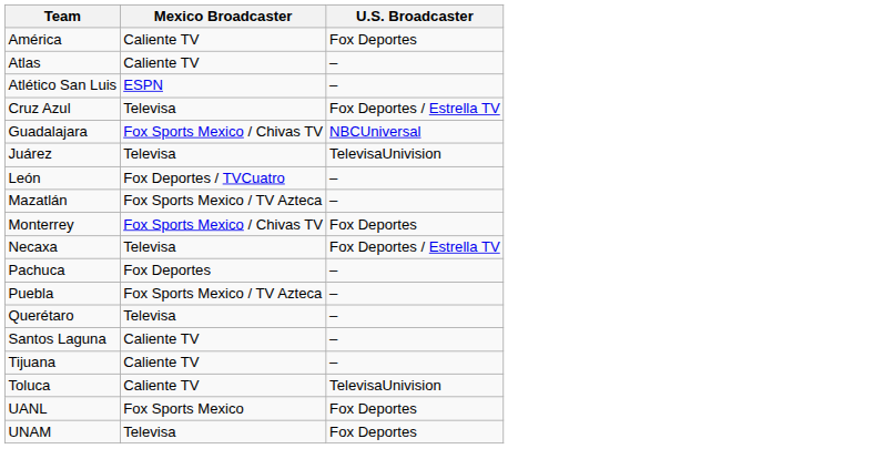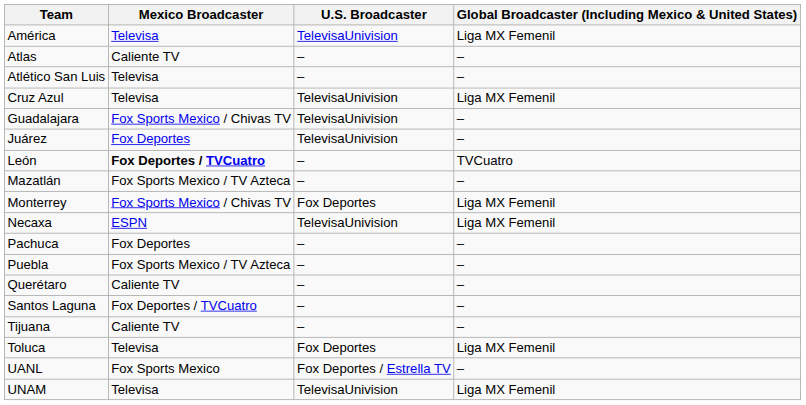+ column: Global Broadcaster (Including Mexico & United States) | Liga MX Femenil | – | – | Liga MX Femenil | – | – | TVCuatro | – | Liga MX Femenil | Liga MX Femenil | – | – | – | – | – | Liga MX Femenil | – | Liga MX Femenil
América | Mexico Broadcaster: Caliente TV -> Televisa
América | U.S. Broadcaster: Fox Deportes -> TelevisaUnivision
Atlético San Luis | Mexico Broadcaster: ESPN -> Televisa
Cruz Azul | U.S. Broadcaster: Fox Deportes / Estrella TV -> TelevisaUnivision
Guadalajara | U.S. Broadcaster: NBCUniversal -> TelevisaUnivision
Juárez | Mexico Broadcaster: Televisa -> Fox Deportes
León | Mexico Broadcaster: normal -> bold
Necaxa | Mexico Broadcaster: Televisa -> ESPN
Necaxa | U.S. Broadcaster: Fox Deportes / Estrella TV -> TelevisaUnivision
Querétaro | Mexico Broadcaster: Televisa -> Caliente TV
Santos Laguna | Mexico Broadcaster: Caliente TV -> Fox Deportes / TVCuatro
Toluca | Mexico Broadcaster: Caliente TV -> Televisa
Toluca | U.S. Broadcaster: TelevisaUnivision -> Fox Deportes
UANL | U.S. Broadcaster: Fox Deportes -> Fox Deportes / Estrella TV
UNAM | U.S. Broadcaster: Fox Deportes -> TelevisaUnivision
